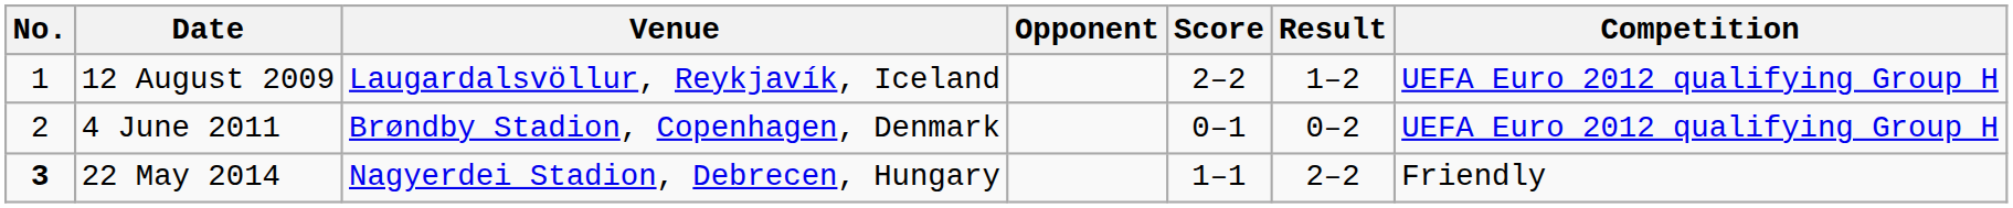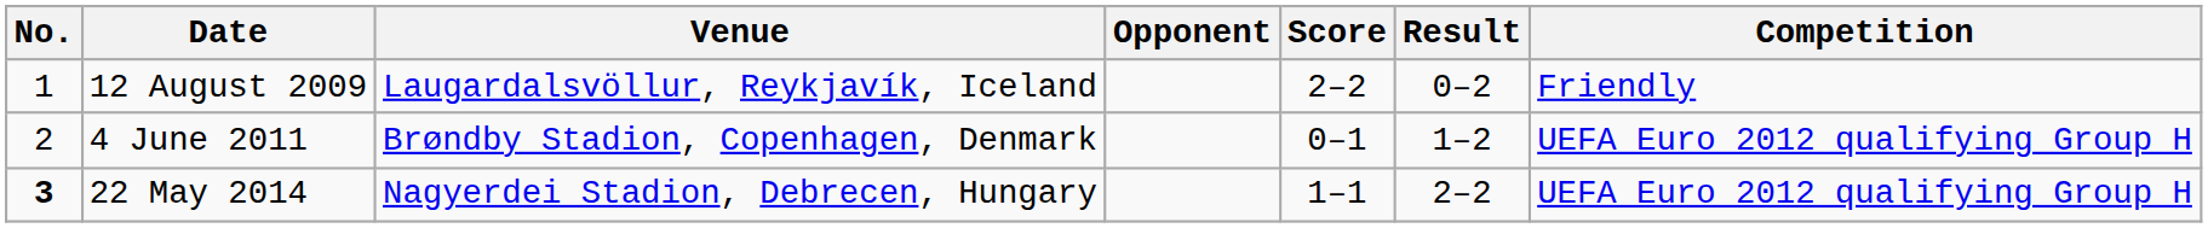12 August 2009 | Result: 1–2 -> 0–2
12 August 2009 | Competition: UEFA Euro 2012 qualifying Group H -> Friendly
4 June 2011 | Result: 0–2 -> 1–2
22 May 2014 | Competition: Friendly -> UEFA Euro 2012 qualifying Group H
